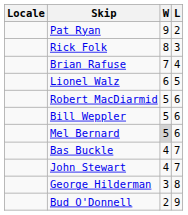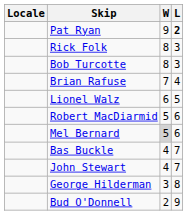Pat Ryan | L: normal -> bold
+ row: Bob Turcotte | 8 | 3
- row: Bill Weppler | 5 | 6
